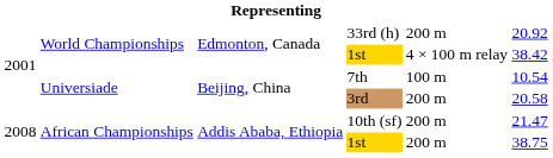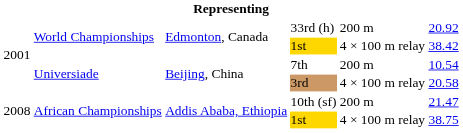7th | column 5: 100 m -> 200 m
3rd | column 5: 200 m -> 4 × 100 m relay
African Championships / 1st | column 5: 200 m -> 4 × 100 m relay
